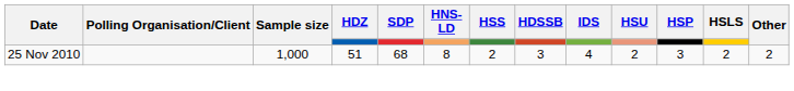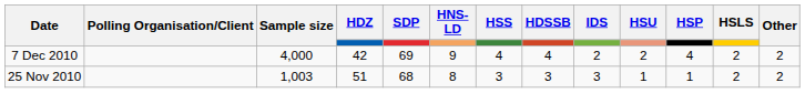+ row: 7 Dec 2010 | 4,000 | 42 | 69 | 9 | 4 | 4 | 2 | 2 | 4 | 2 | 2
25 Nov 2010 | Sample size: 1,000 -> 1,003
25 Nov 2010 | HSS: 2 -> 3
25 Nov 2010 | IDS: 4 -> 3
25 Nov 2010 | HSU: 2 -> 1
25 Nov 2010 | HSP: 3 -> 1
